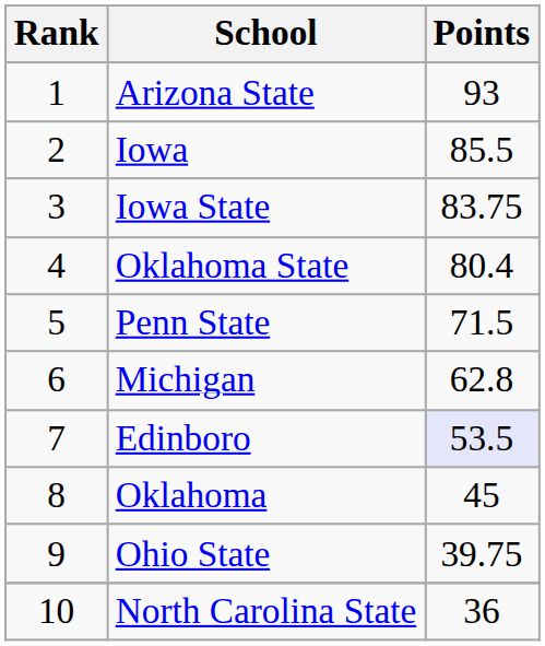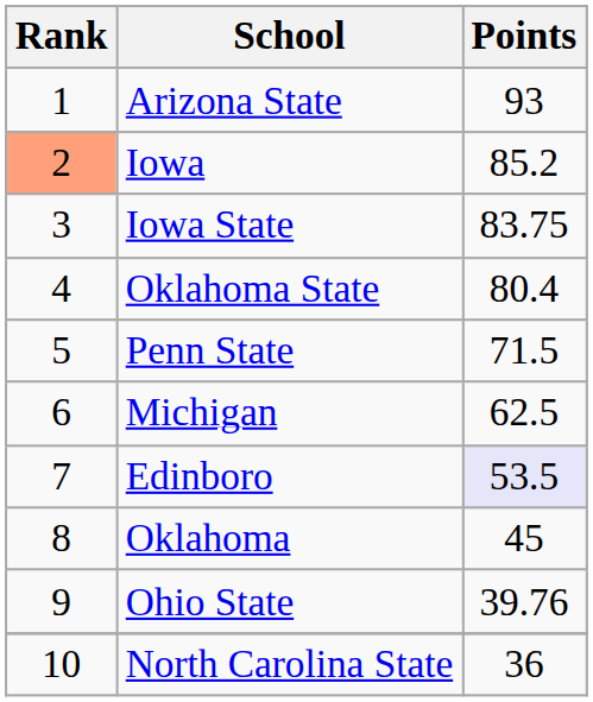Iowa | Rank: no background -> lightsalmon background
Iowa | Points: 85.5 -> 85.2
Michigan | Points: 62.8 -> 62.5
Ohio State | Points: 39.75 -> 39.76
